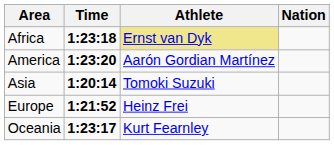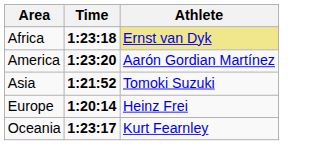- column: Nation
Asia | Time: 1:20:14 -> 1:21:52
Europe | Time: 1:21:52 -> 1:20:14
